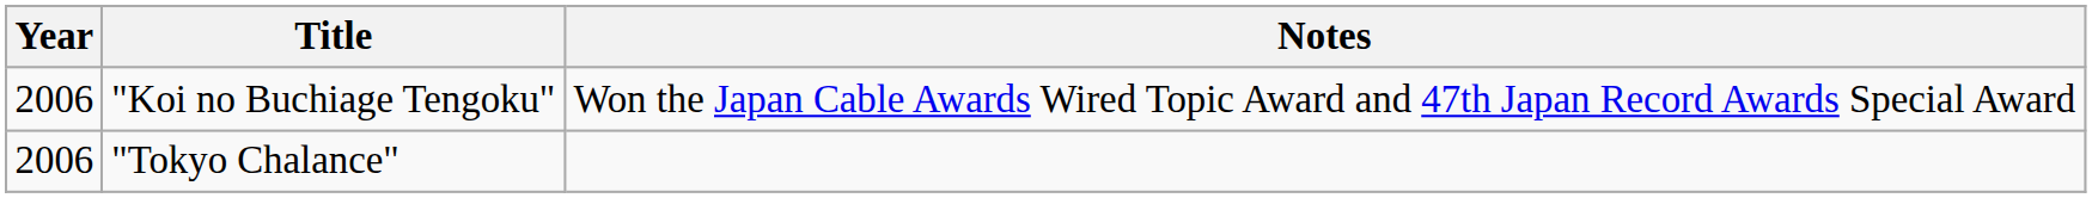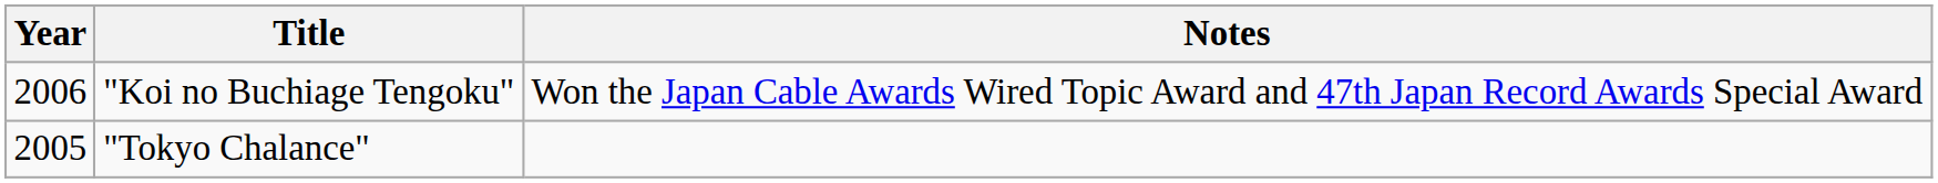"Tokyo Chalance" | Year: 2006 -> 2005
